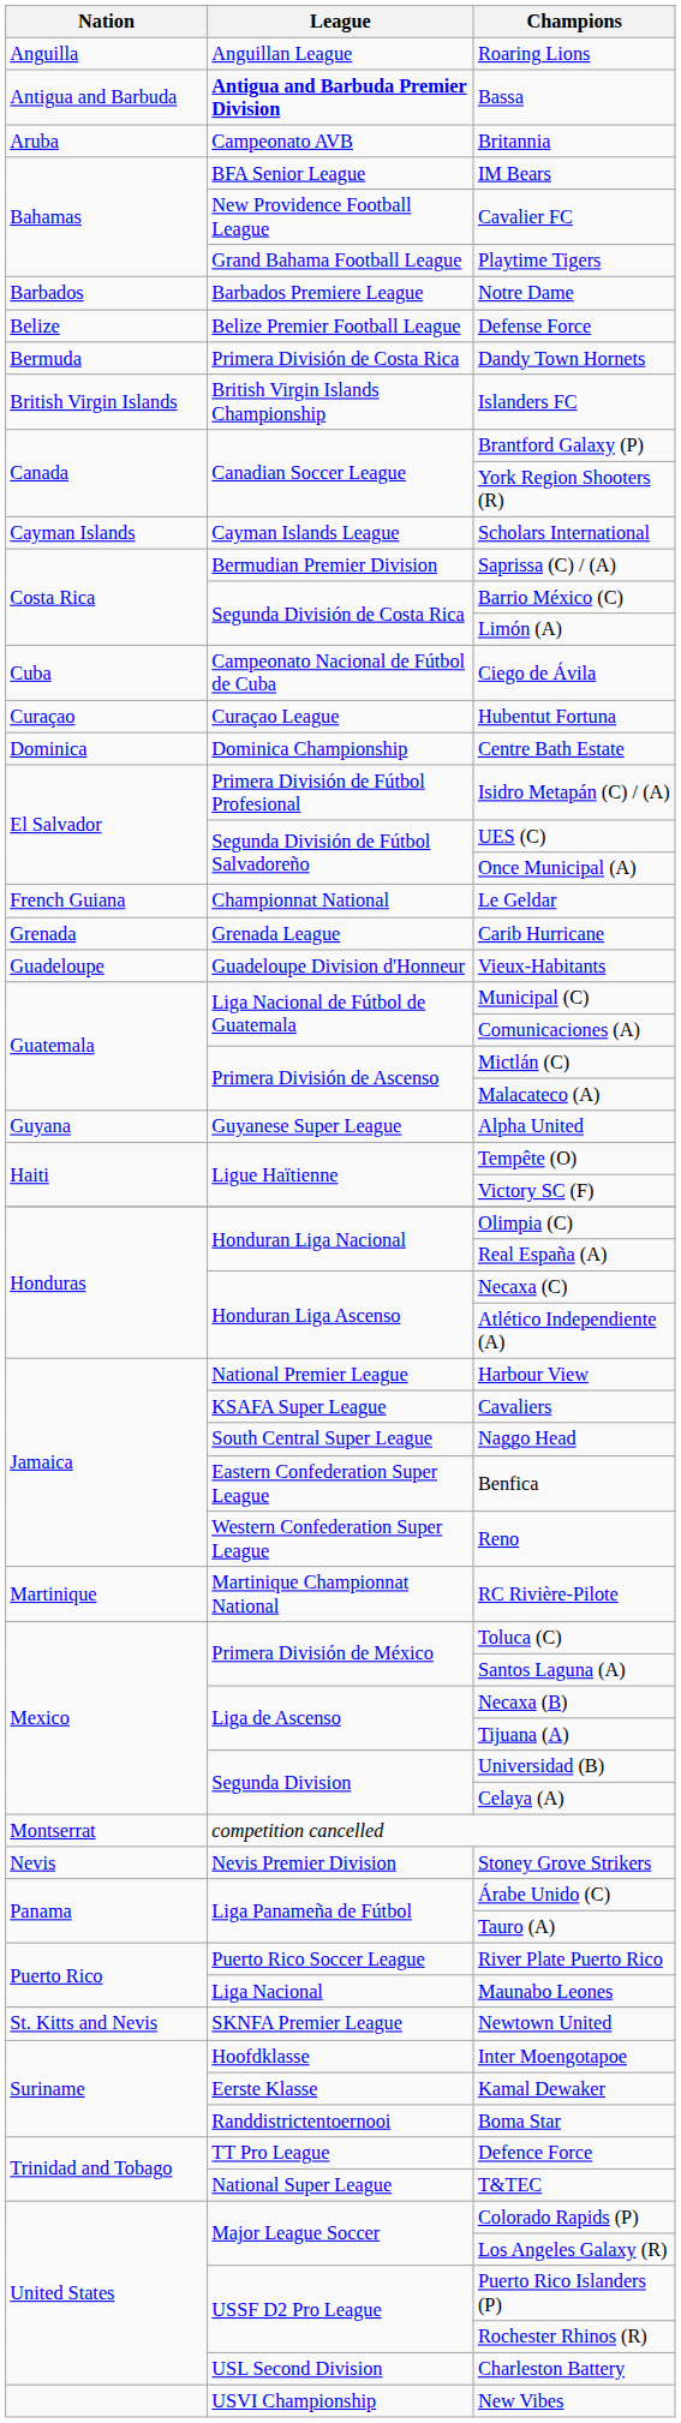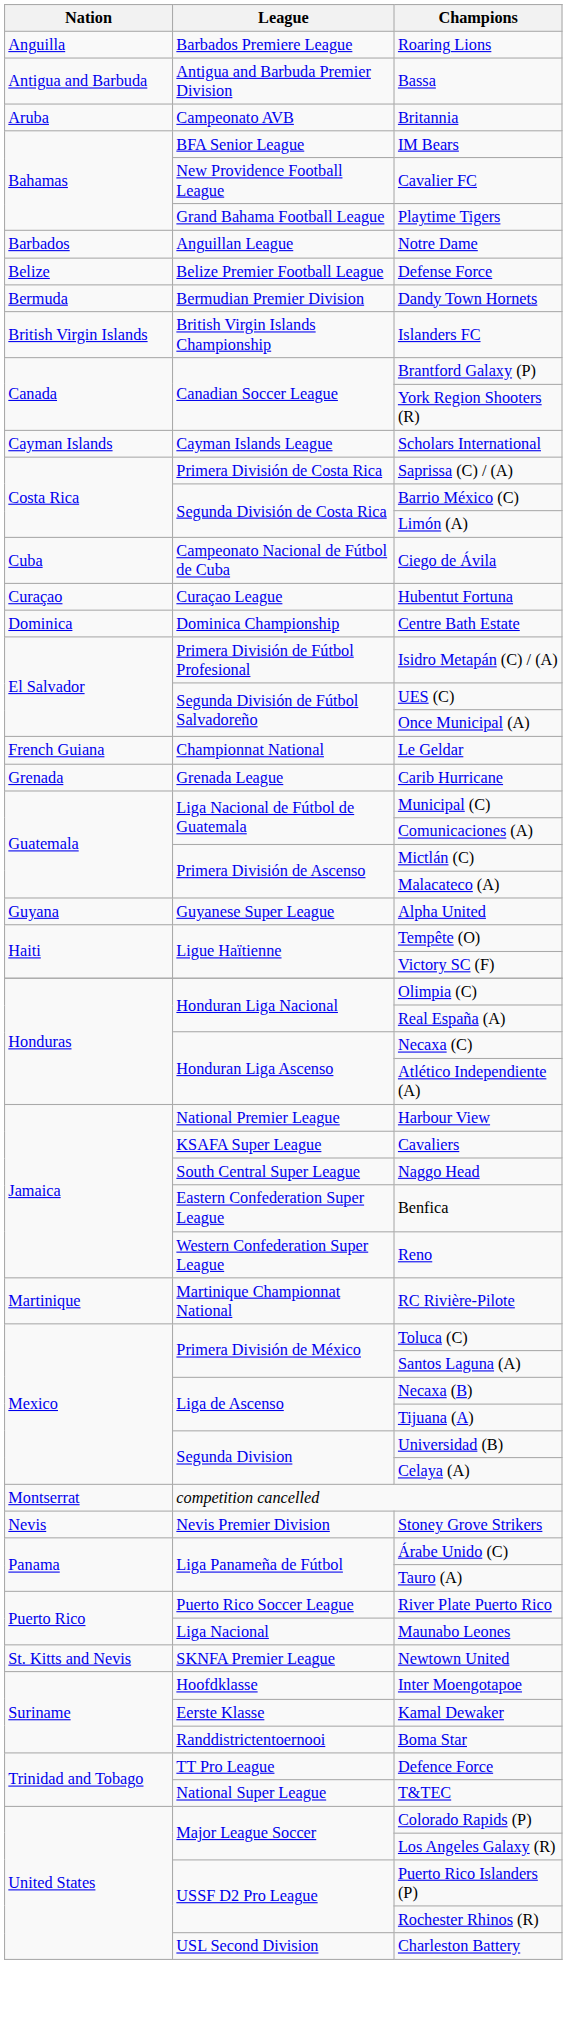Roaring Lions | League: Anguillan League -> Barbados Premiere League
Bassa | League: bold -> normal
Notre Dame | League: Barbados Premiere League -> Anguillan League
Dandy Town Hornets | League: Primera División de Costa Rica -> Bermudian Premier Division
Saprissa (C) / (A) | League: Bermudian Premier Division -> Primera División de Costa Rica
- row: Guadeloupe | Guadeloupe Division d'Honneur | Vieux-Habitants
- row: USVI Championship | New Vibes
